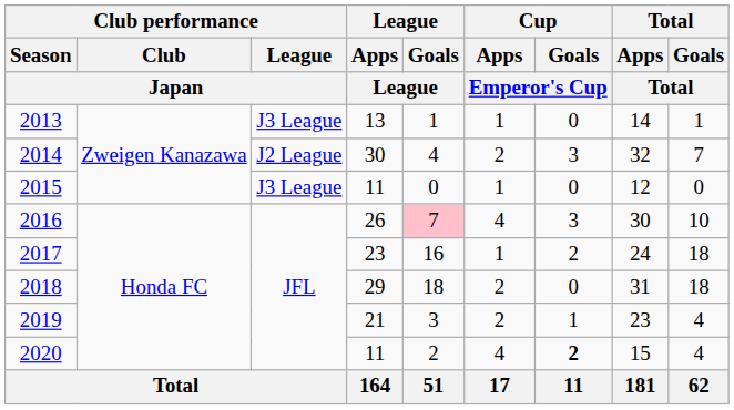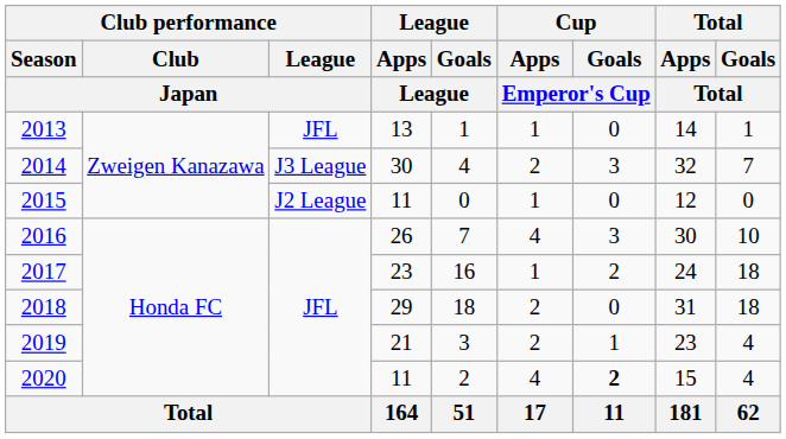2013 | Club performance / League / Japan: J3 League -> JFL
2014 | Club performance / League / Japan: J2 League -> J3 League
2015 | Club performance / League / Japan: J3 League -> J2 League
2016 | League / Goals / League: pink background -> no background
